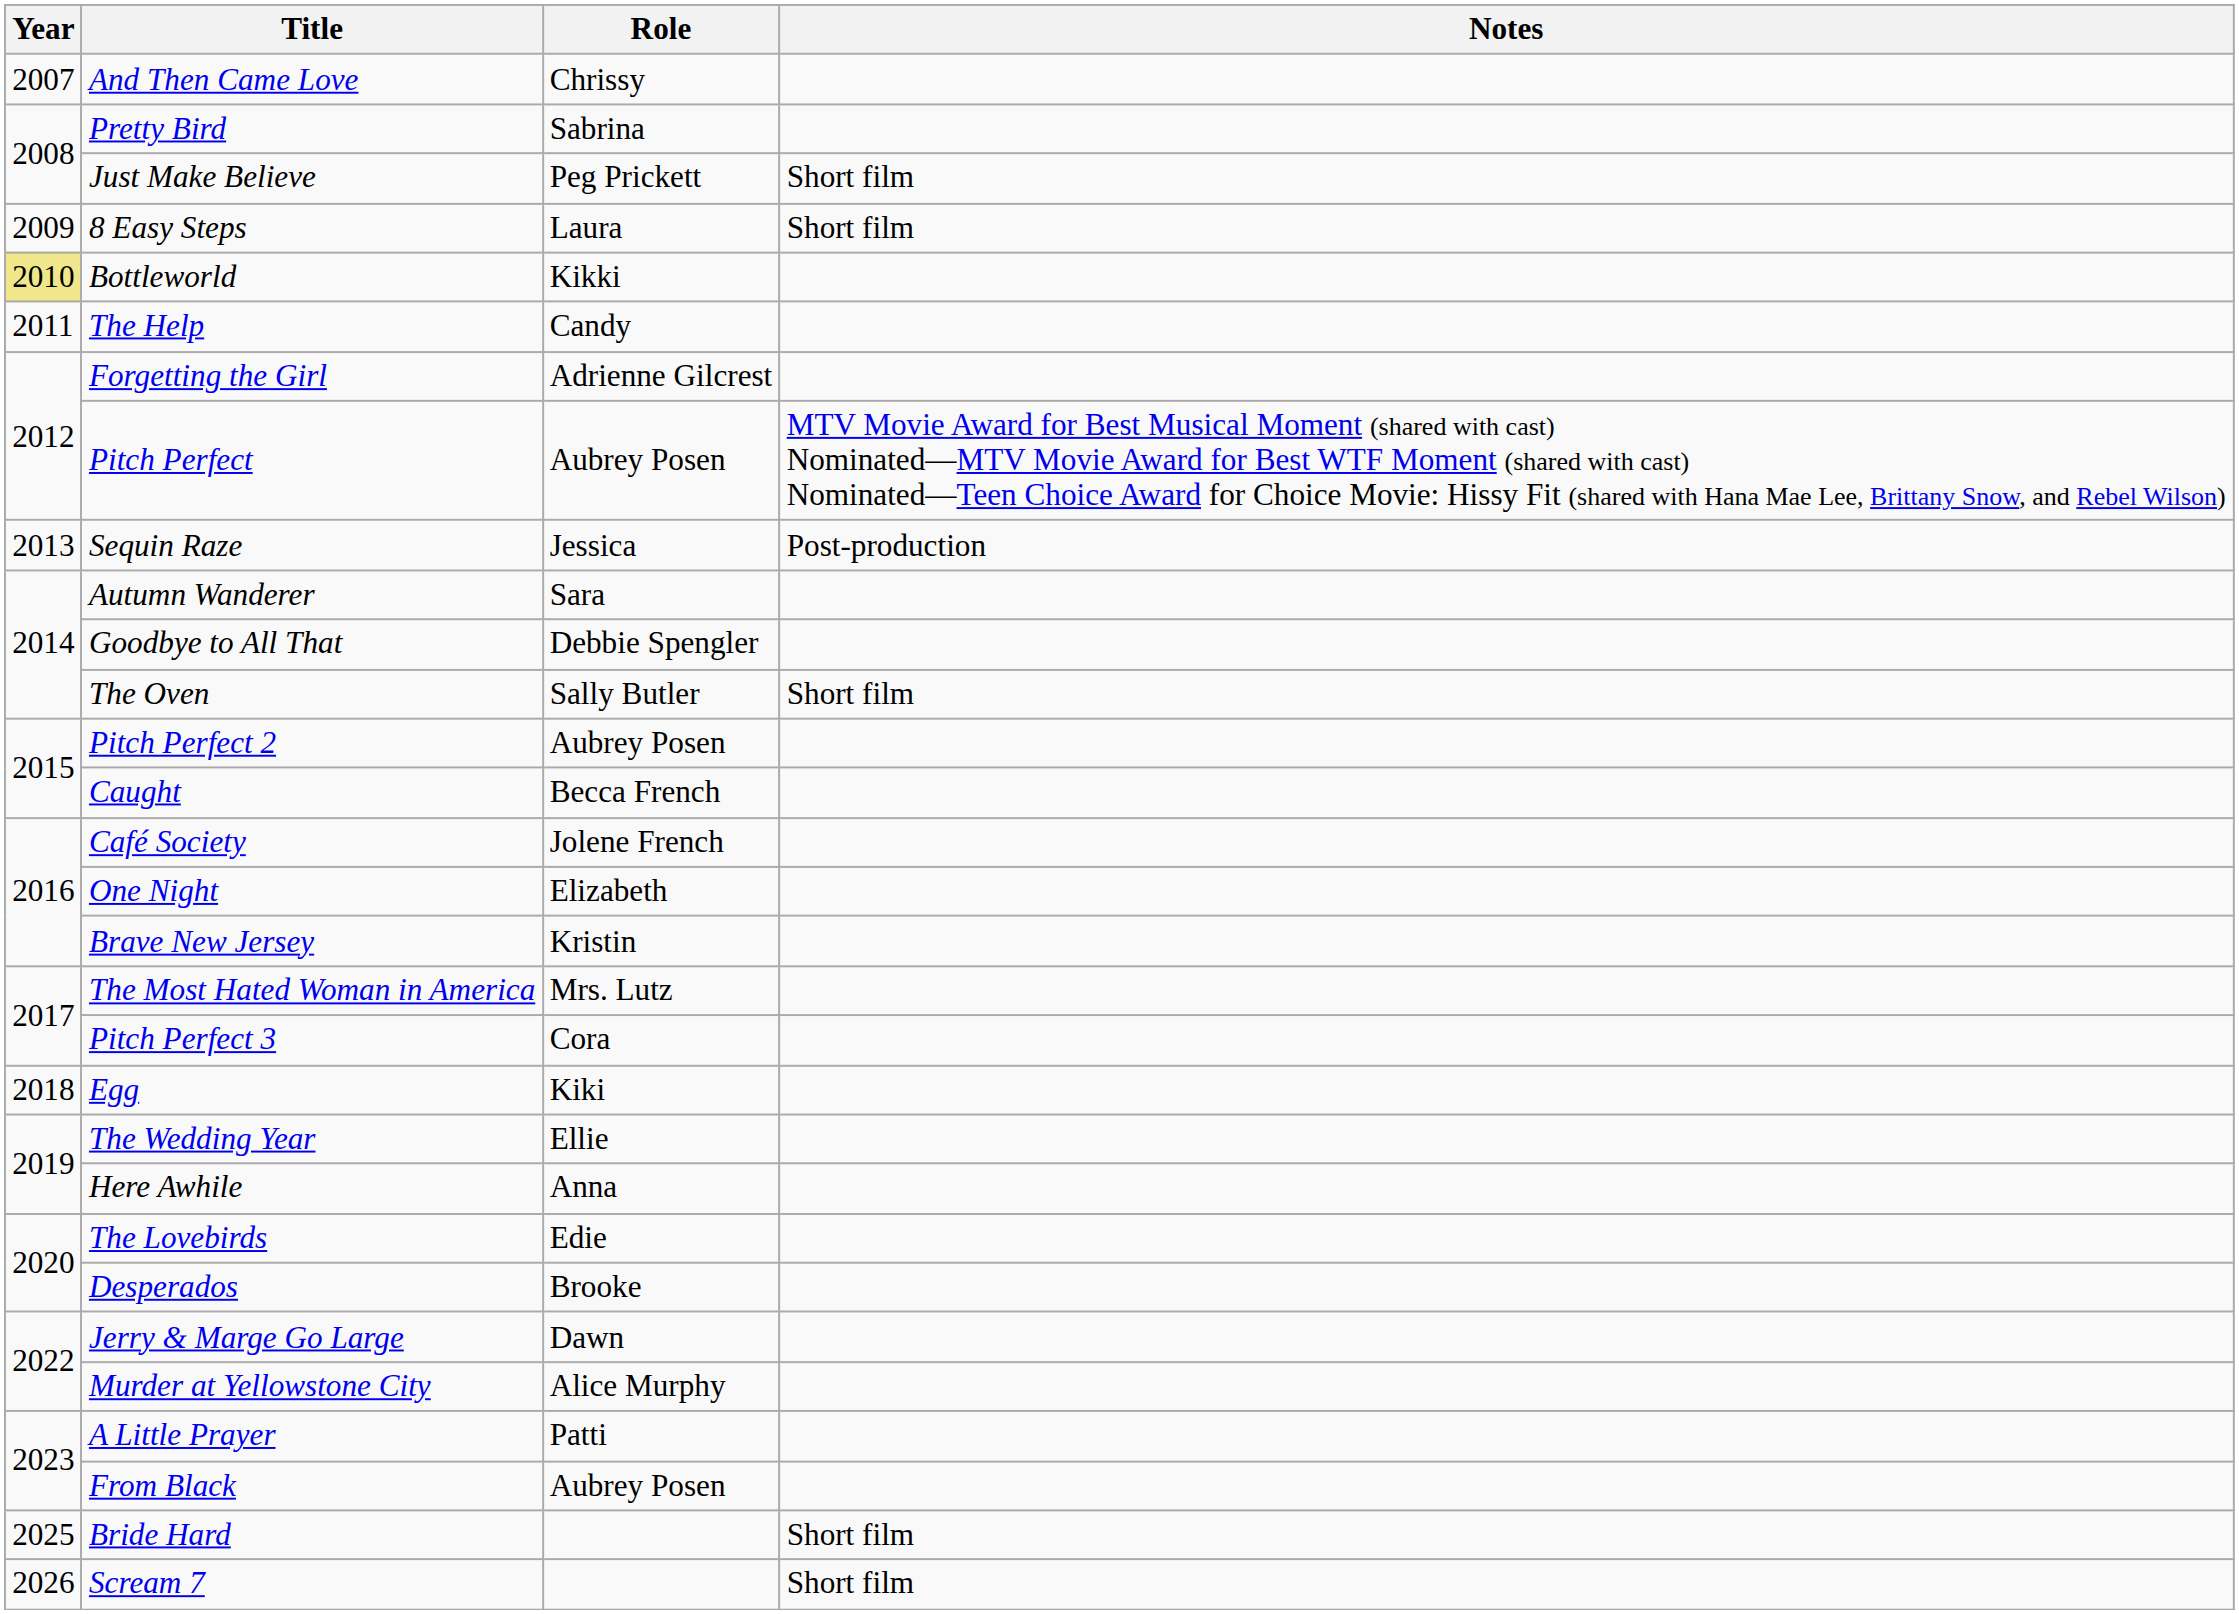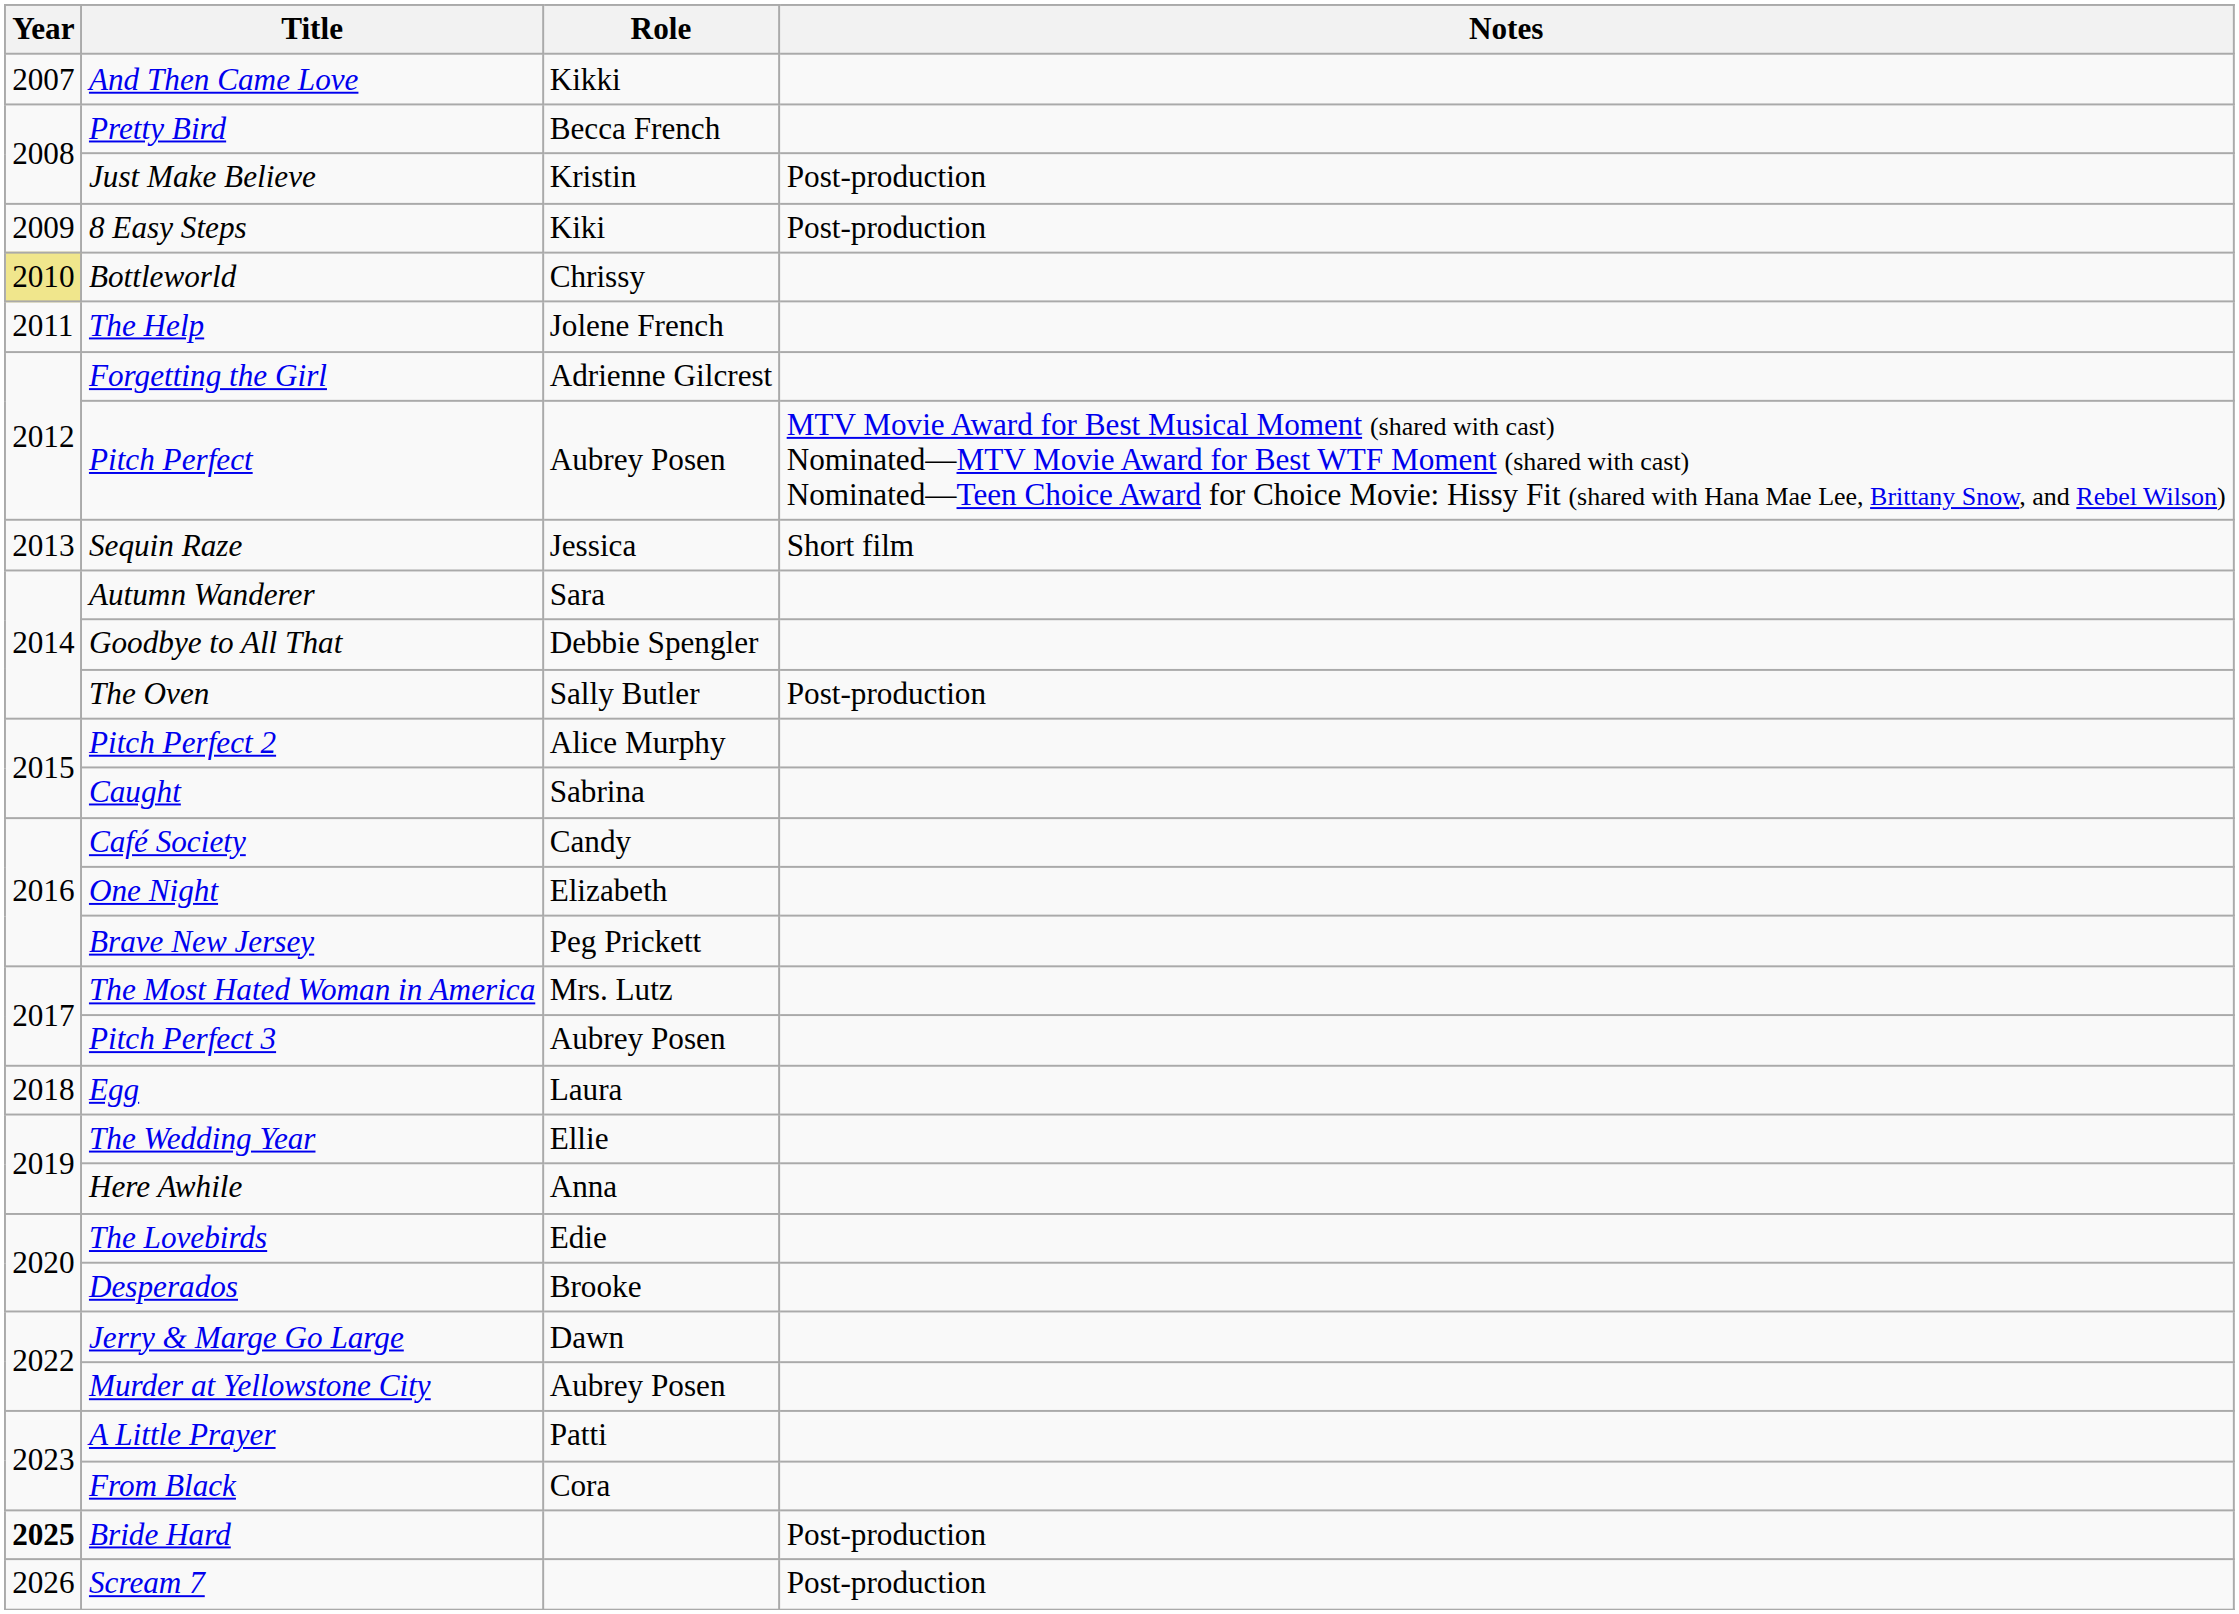And Then Came Love | Role: Chrissy -> Kikki
Pretty Bird | Role: Sabrina -> Becca French
Just Make Believe | Role: Peg Prickett -> Kristin
Just Make Believe | Notes: Short film -> Post-production
8 Easy Steps | Role: Laura -> Kiki
8 Easy Steps | Notes: Short film -> Post-production
Bottleworld | Role: Kikki -> Chrissy
The Help | Role: Candy -> Jolene French
Sequin Raze | Notes: Post-production -> Short film
The Oven | Notes: Short film -> Post-production
Pitch Perfect 2 | Role: Aubrey Posen -> Alice Murphy
Caught | Role: Becca French -> Sabrina
Café Society | Role: Jolene French -> Candy
Brave New Jersey | Role: Kristin -> Peg Prickett
Pitch Perfect 3 | Role: Cora -> Aubrey Posen
Egg | Role: Kiki -> Laura
Murder at Yellowstone City | Role: Alice Murphy -> Aubrey Posen
From Black | Role: Aubrey Posen -> Cora
Bride Hard | Year: normal -> bold
Bride Hard | Notes: Short film -> Post-production
Scream 7 | Notes: Short film -> Post-production
